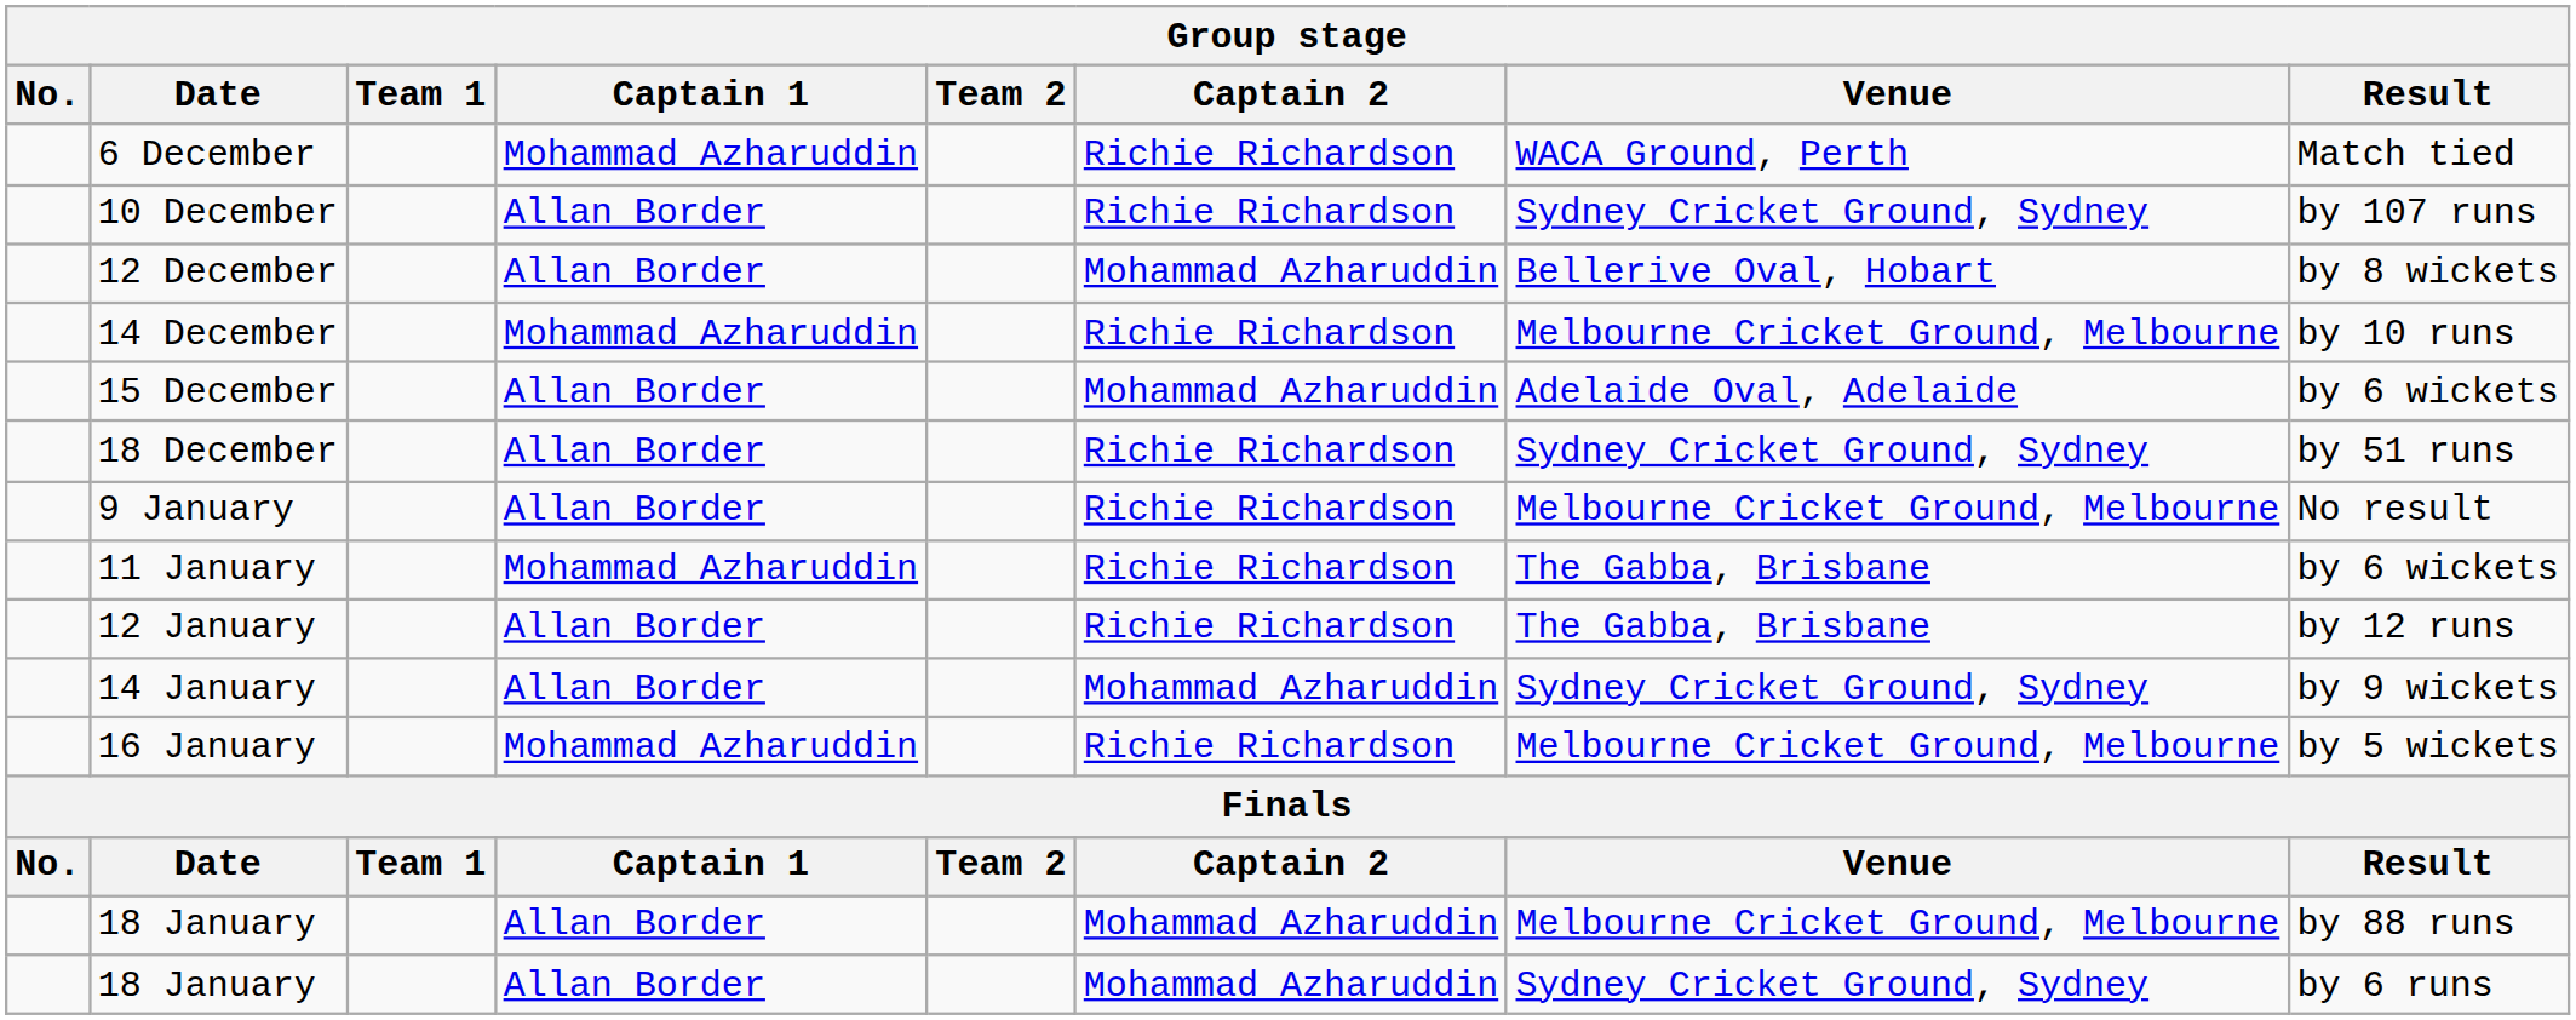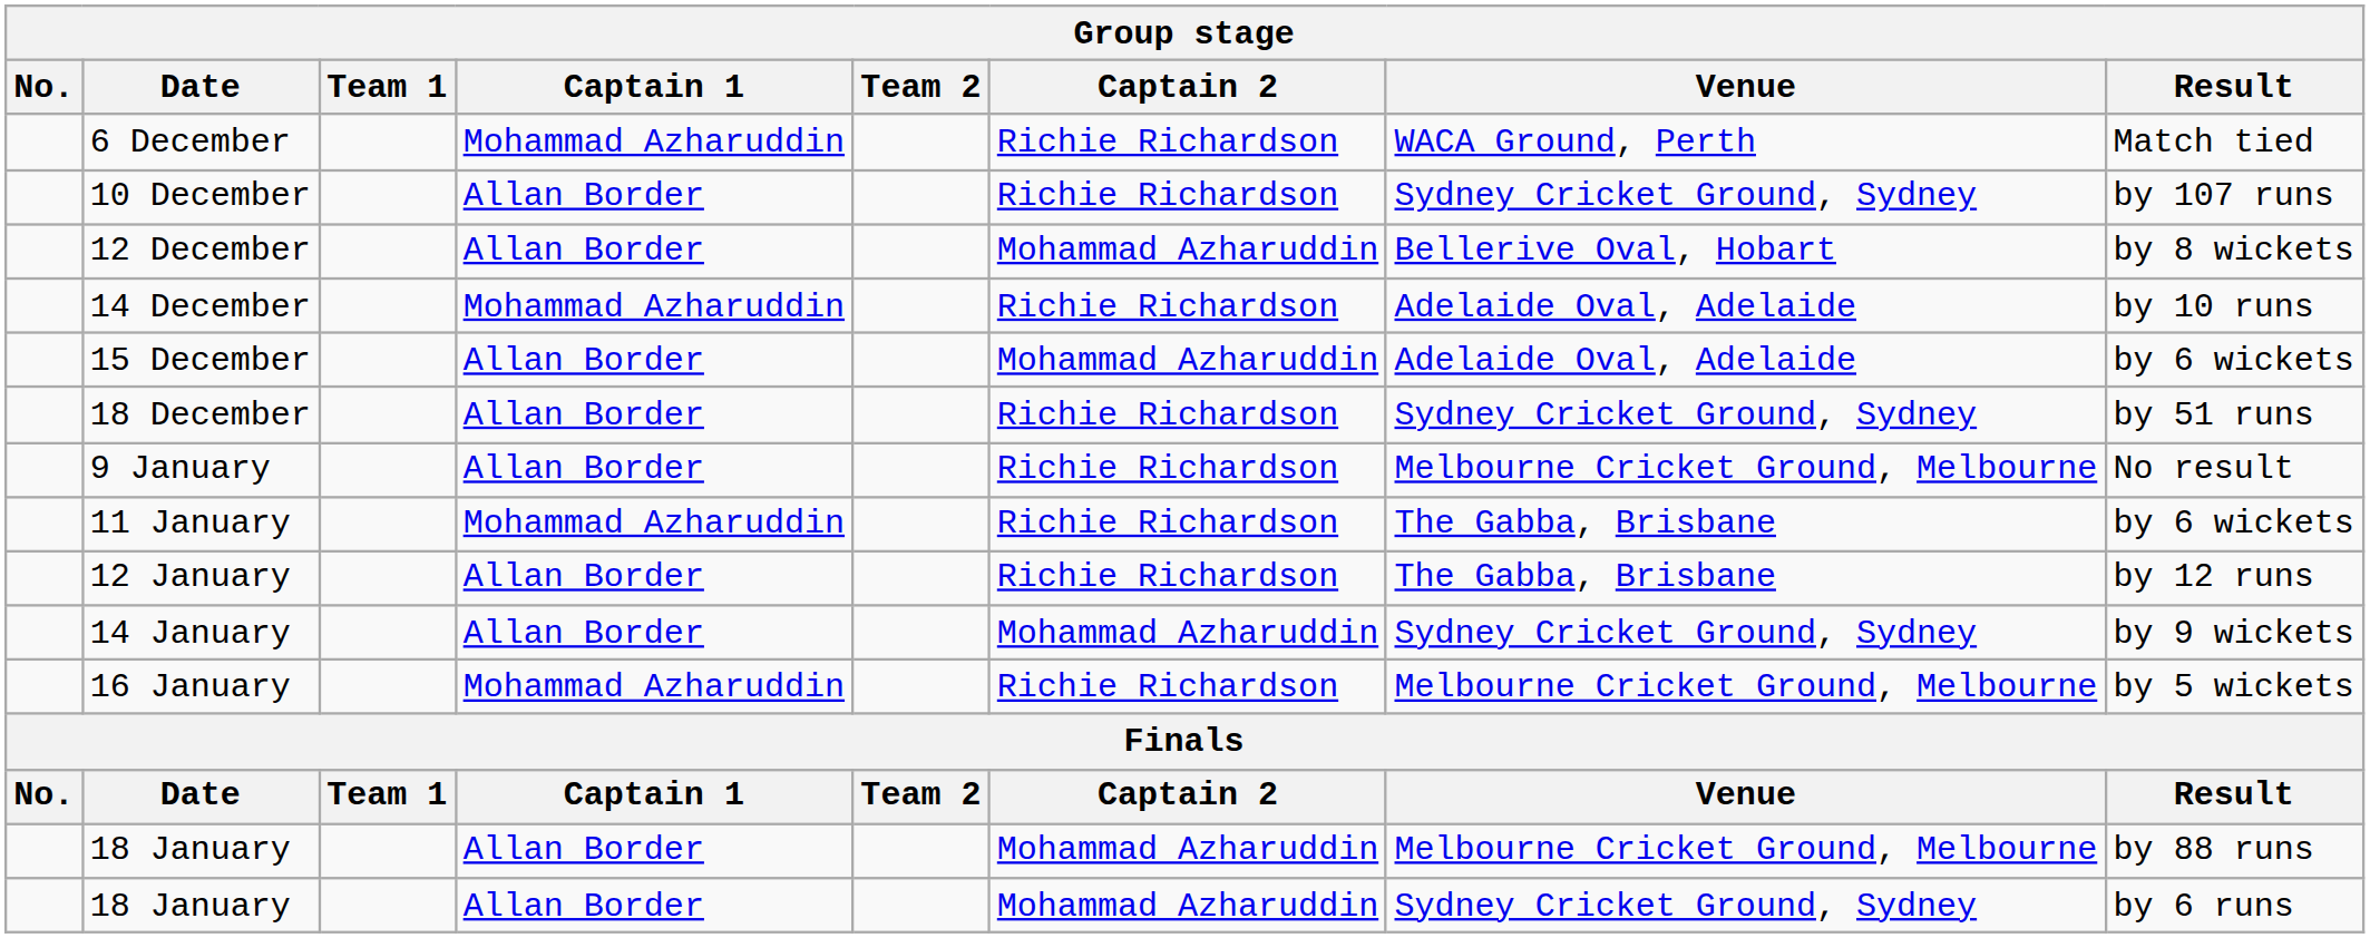14 December | Venue: Melbourne Cricket Ground, Melbourne -> Adelaide Oval, Adelaide
